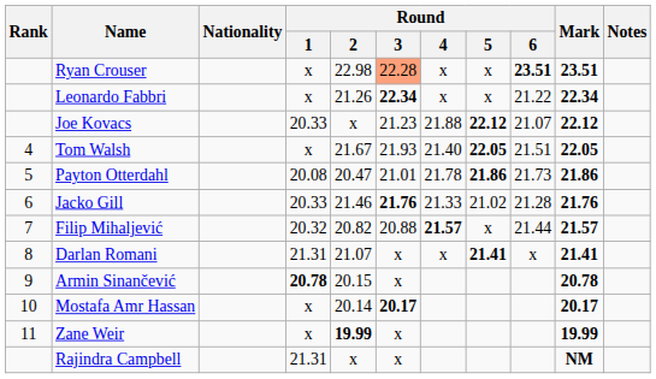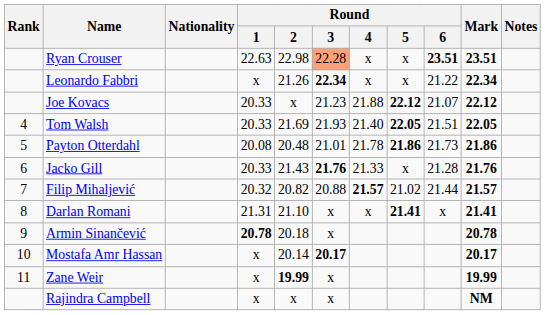Ryan Crouser | Round / 1: x -> 22.63
Tom Walsh | Round / 1: x -> 20.33
Tom Walsh | Round / 2: 21.67 -> 21.69
Payton Otterdahl | Round / 2: 20.47 -> 20.48
Jacko Gill | Round / 2: 21.46 -> 21.43
Jacko Gill | Round / 5: 21.02 -> x
Filip Mihaljević | Round / 5: x -> 21.02
Darlan Romani | Round / 2: 21.07 -> 21.10
Armin Sinančević | Round / 2: 20.15 -> 20.18
Rajindra Campbell | Round / 1: 21.31 -> x
